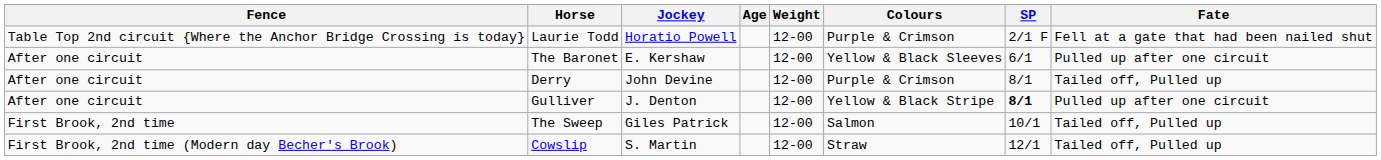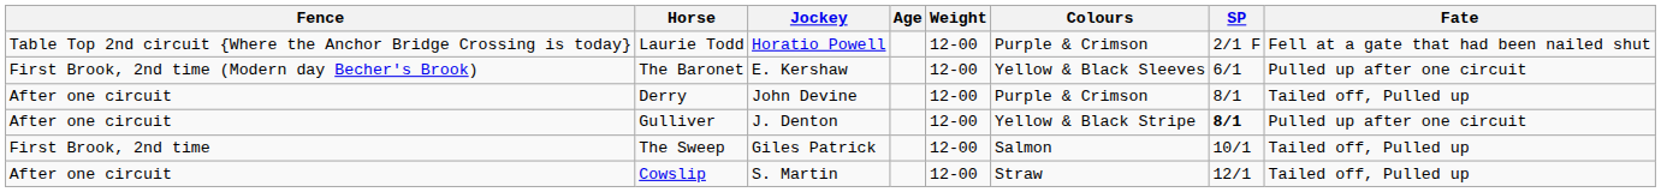The Baronet | Fence: After one circuit -> First Brook, 2nd time (Modern day Becher's Brook)
Cowslip | Fence: First Brook, 2nd time (Modern day Becher's Brook) -> After one circuit
